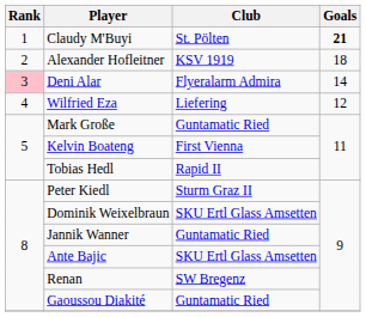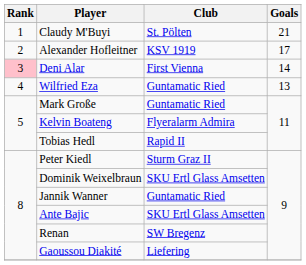Claudy M'Buyi | Goals: bold -> normal
Alexander Hofleitner | Goals: 18 -> 17
Deni Alar | Club: Flyeralarm Admira -> First Vienna
Wilfried Eza | Club: Liefering -> Guntamatic Ried
Wilfried Eza | Goals: 12 -> 13
Kelvin Boateng | Club: First Vienna -> Flyeralarm Admira
Gaoussou Diakité | Club: Guntamatic Ried -> Liefering
